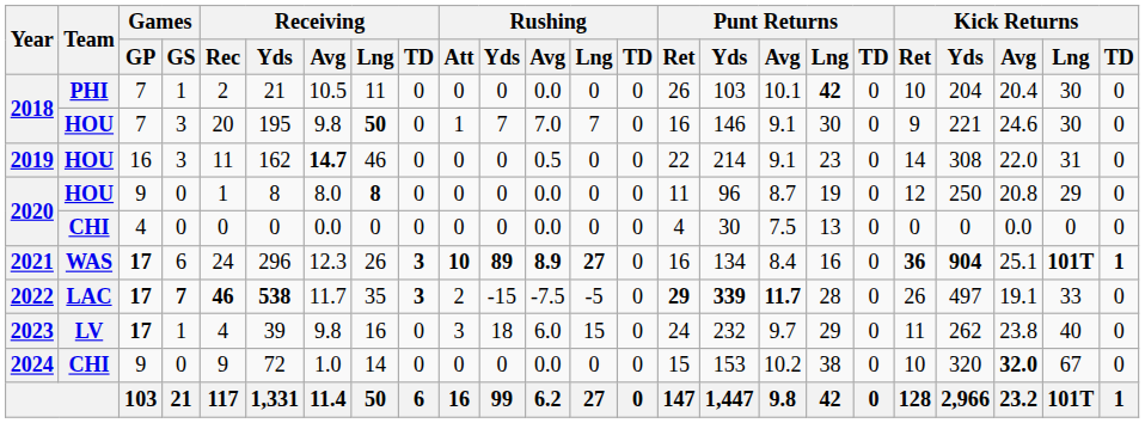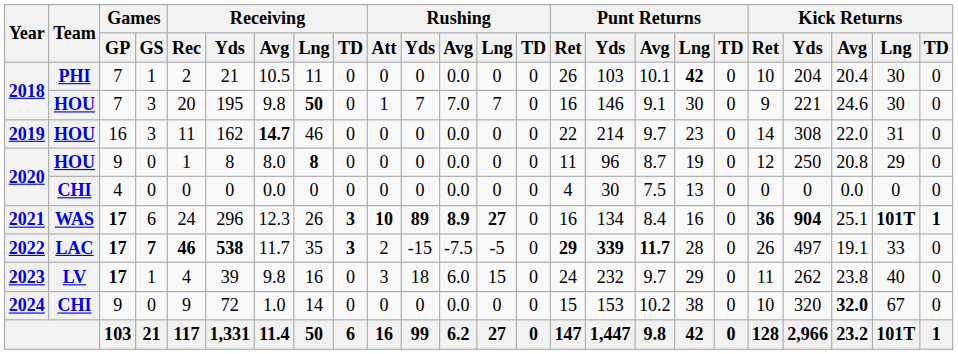2019 | Rushing / Avg: 0.5 -> 0.0
2019 | Punt Returns / Avg: 9.1 -> 9.7
